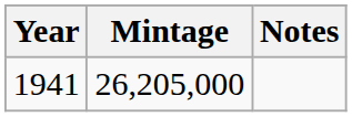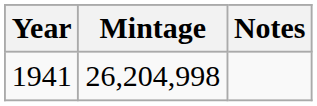1941 | Mintage: 26,205,000 -> 26,204,998
